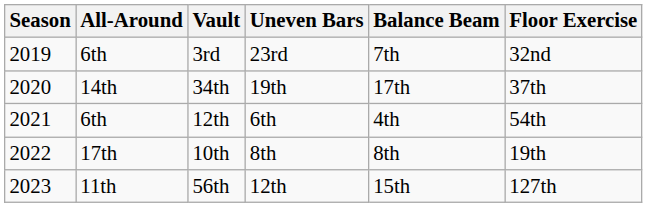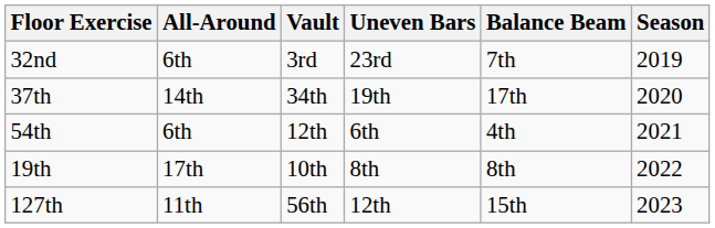columns swapped: Season <-> Floor Exercise
